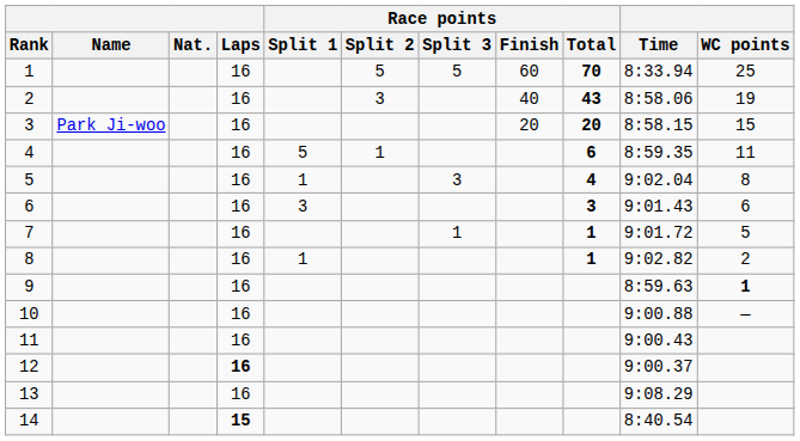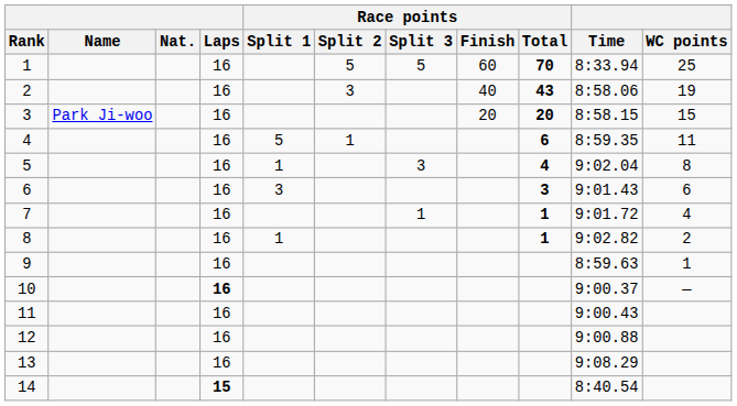7 | WC points: 5 -> 4
9 | WC points: bold -> normal
10 | Laps: normal -> bold
10 | Time: 9:00.88 -> 9:00.37
12 | Laps: bold -> normal
12 | Time: 9:00.37 -> 9:00.88
